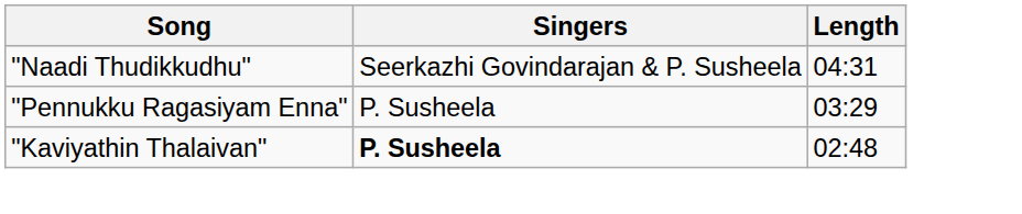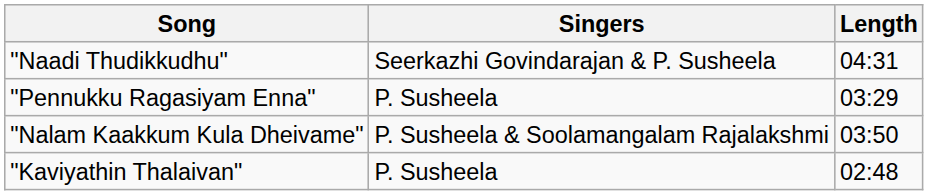+ row: "Nalam Kaakkum Kula Dheivame" | P. Susheela & Soolamangalam Rajalakshmi | 03:50
"Kaviyathin Thalaivan" | Singers: bold -> normal
